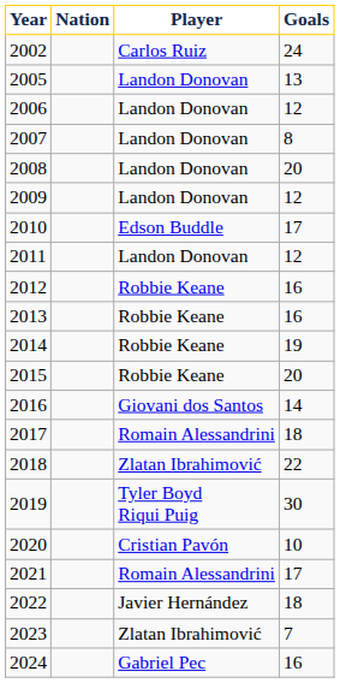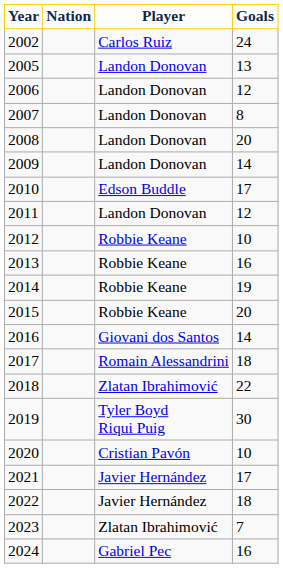2009 | Goals: 12 -> 14
2012 | Goals: 16 -> 10
2021 | Player: Romain Alessandrini -> Javier Hernández
